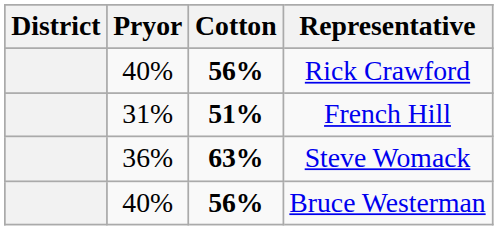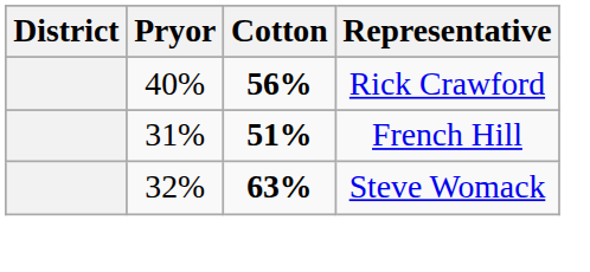Steve Womack | Pryor: 36% -> 32%
- row: 40% | 56% | Bruce Westerman
